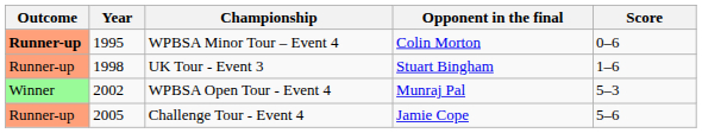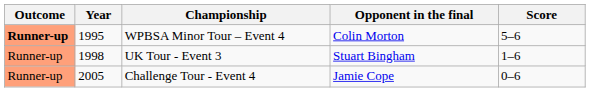WPBSA Minor Tour – Event 4 | Score: 0–6 -> 5–6
- row: Winner | 2002 | WPBSA Open Tour - Event 4 | Munraj Pal | 5–3
Challenge Tour - Event 4 | Score: 5–6 -> 0–6
